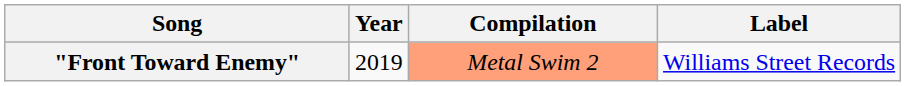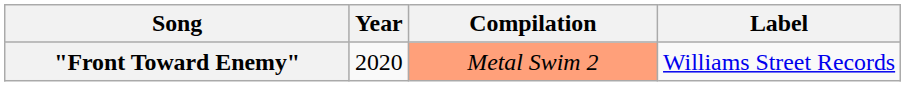"Front Toward Enemy" | Year: 2019 -> 2020
